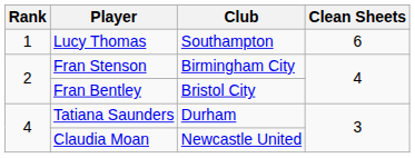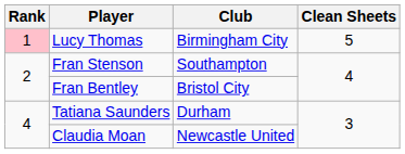Lucy Thomas | Rank: no background -> pink background
Lucy Thomas | Club: Southampton -> Birmingham City
Lucy Thomas | Clean Sheets: 6 -> 5
Fran Stenson | Club: Birmingham City -> Southampton
